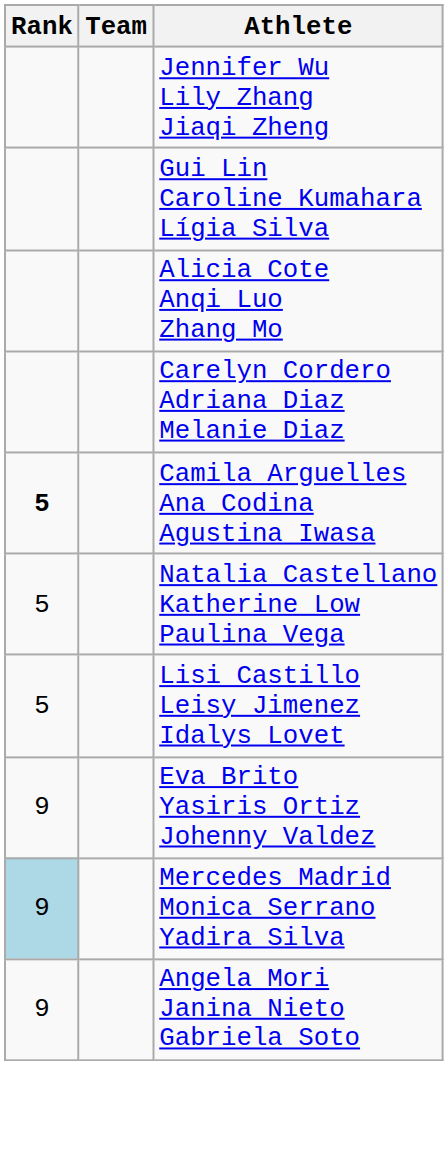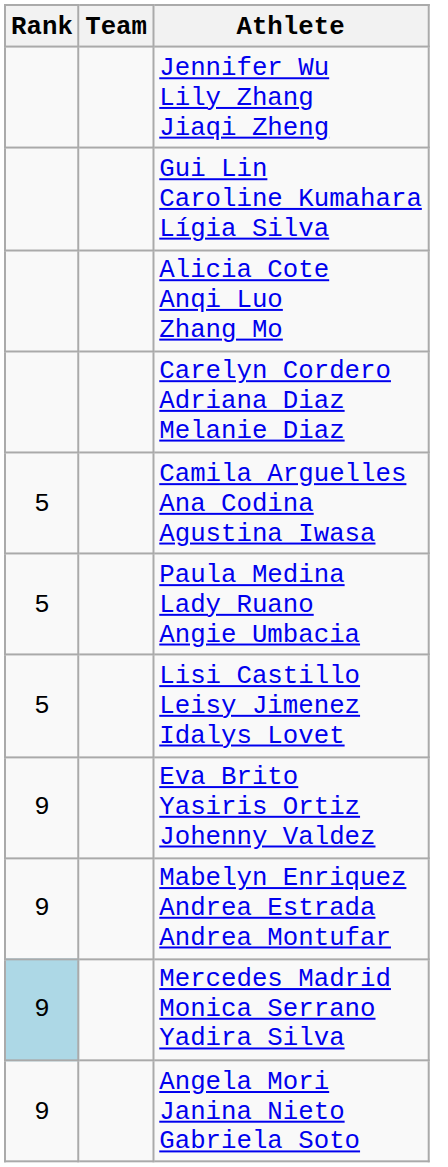Camila Arguelles Ana Codina Agustina Iwasa | Rank: bold -> normal
- row: 5 | Natalia Castellano Katherine Low Paulina Vega
+ row: 5 | Paula Medina Lady Ruano Angie Umbacia
+ row: 9 | Mabelyn Enriquez Andrea Estrada Andrea Montufar
